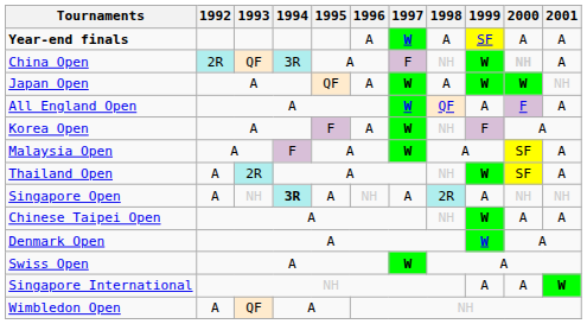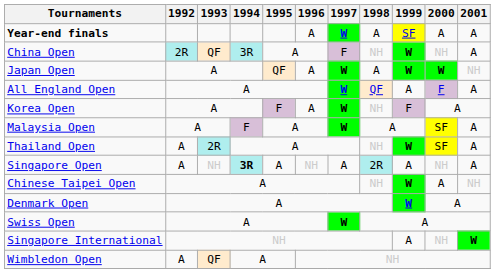China Open | 2000: bold -> normal
Singapore Open | 2001: NH -> A
Chinese Taipei Open | 2001: A -> NH
Singapore International | 2000: A -> NH
